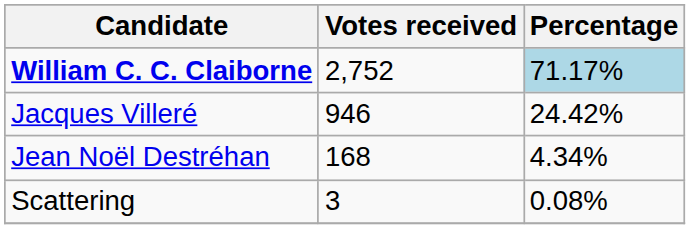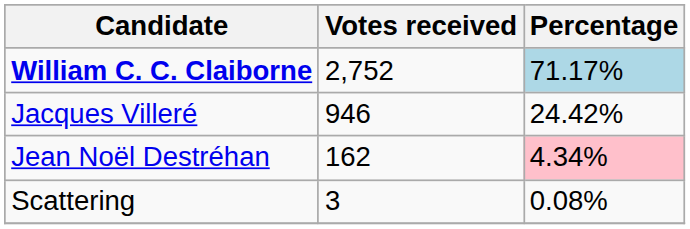Jean Noël Destréhan | Votes received: 168 -> 162
Jean Noël Destréhan | Percentage: no background -> pink background
